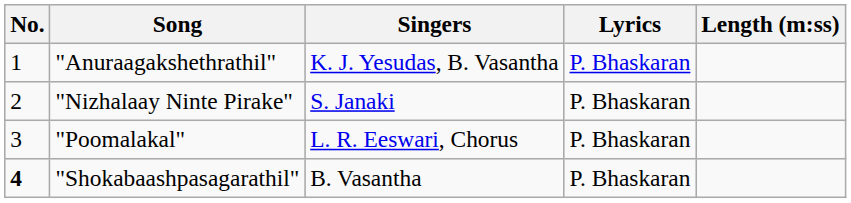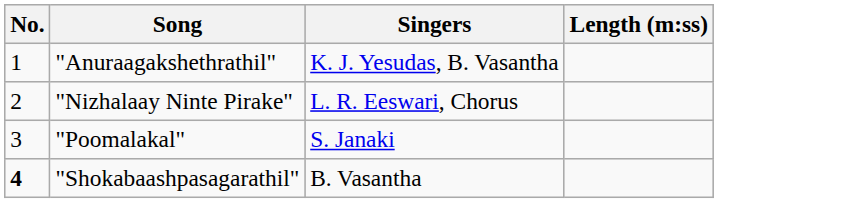- column: Lyrics | P. Bhaskaran | P. Bhaskaran | P. Bhaskaran | P. Bhaskaran
"Nizhalaay Ninte Pirake" | Singers: S. Janaki -> L. R. Eeswari, Chorus
"Poomalakal" | Singers: L. R. Eeswari, Chorus -> S. Janaki
